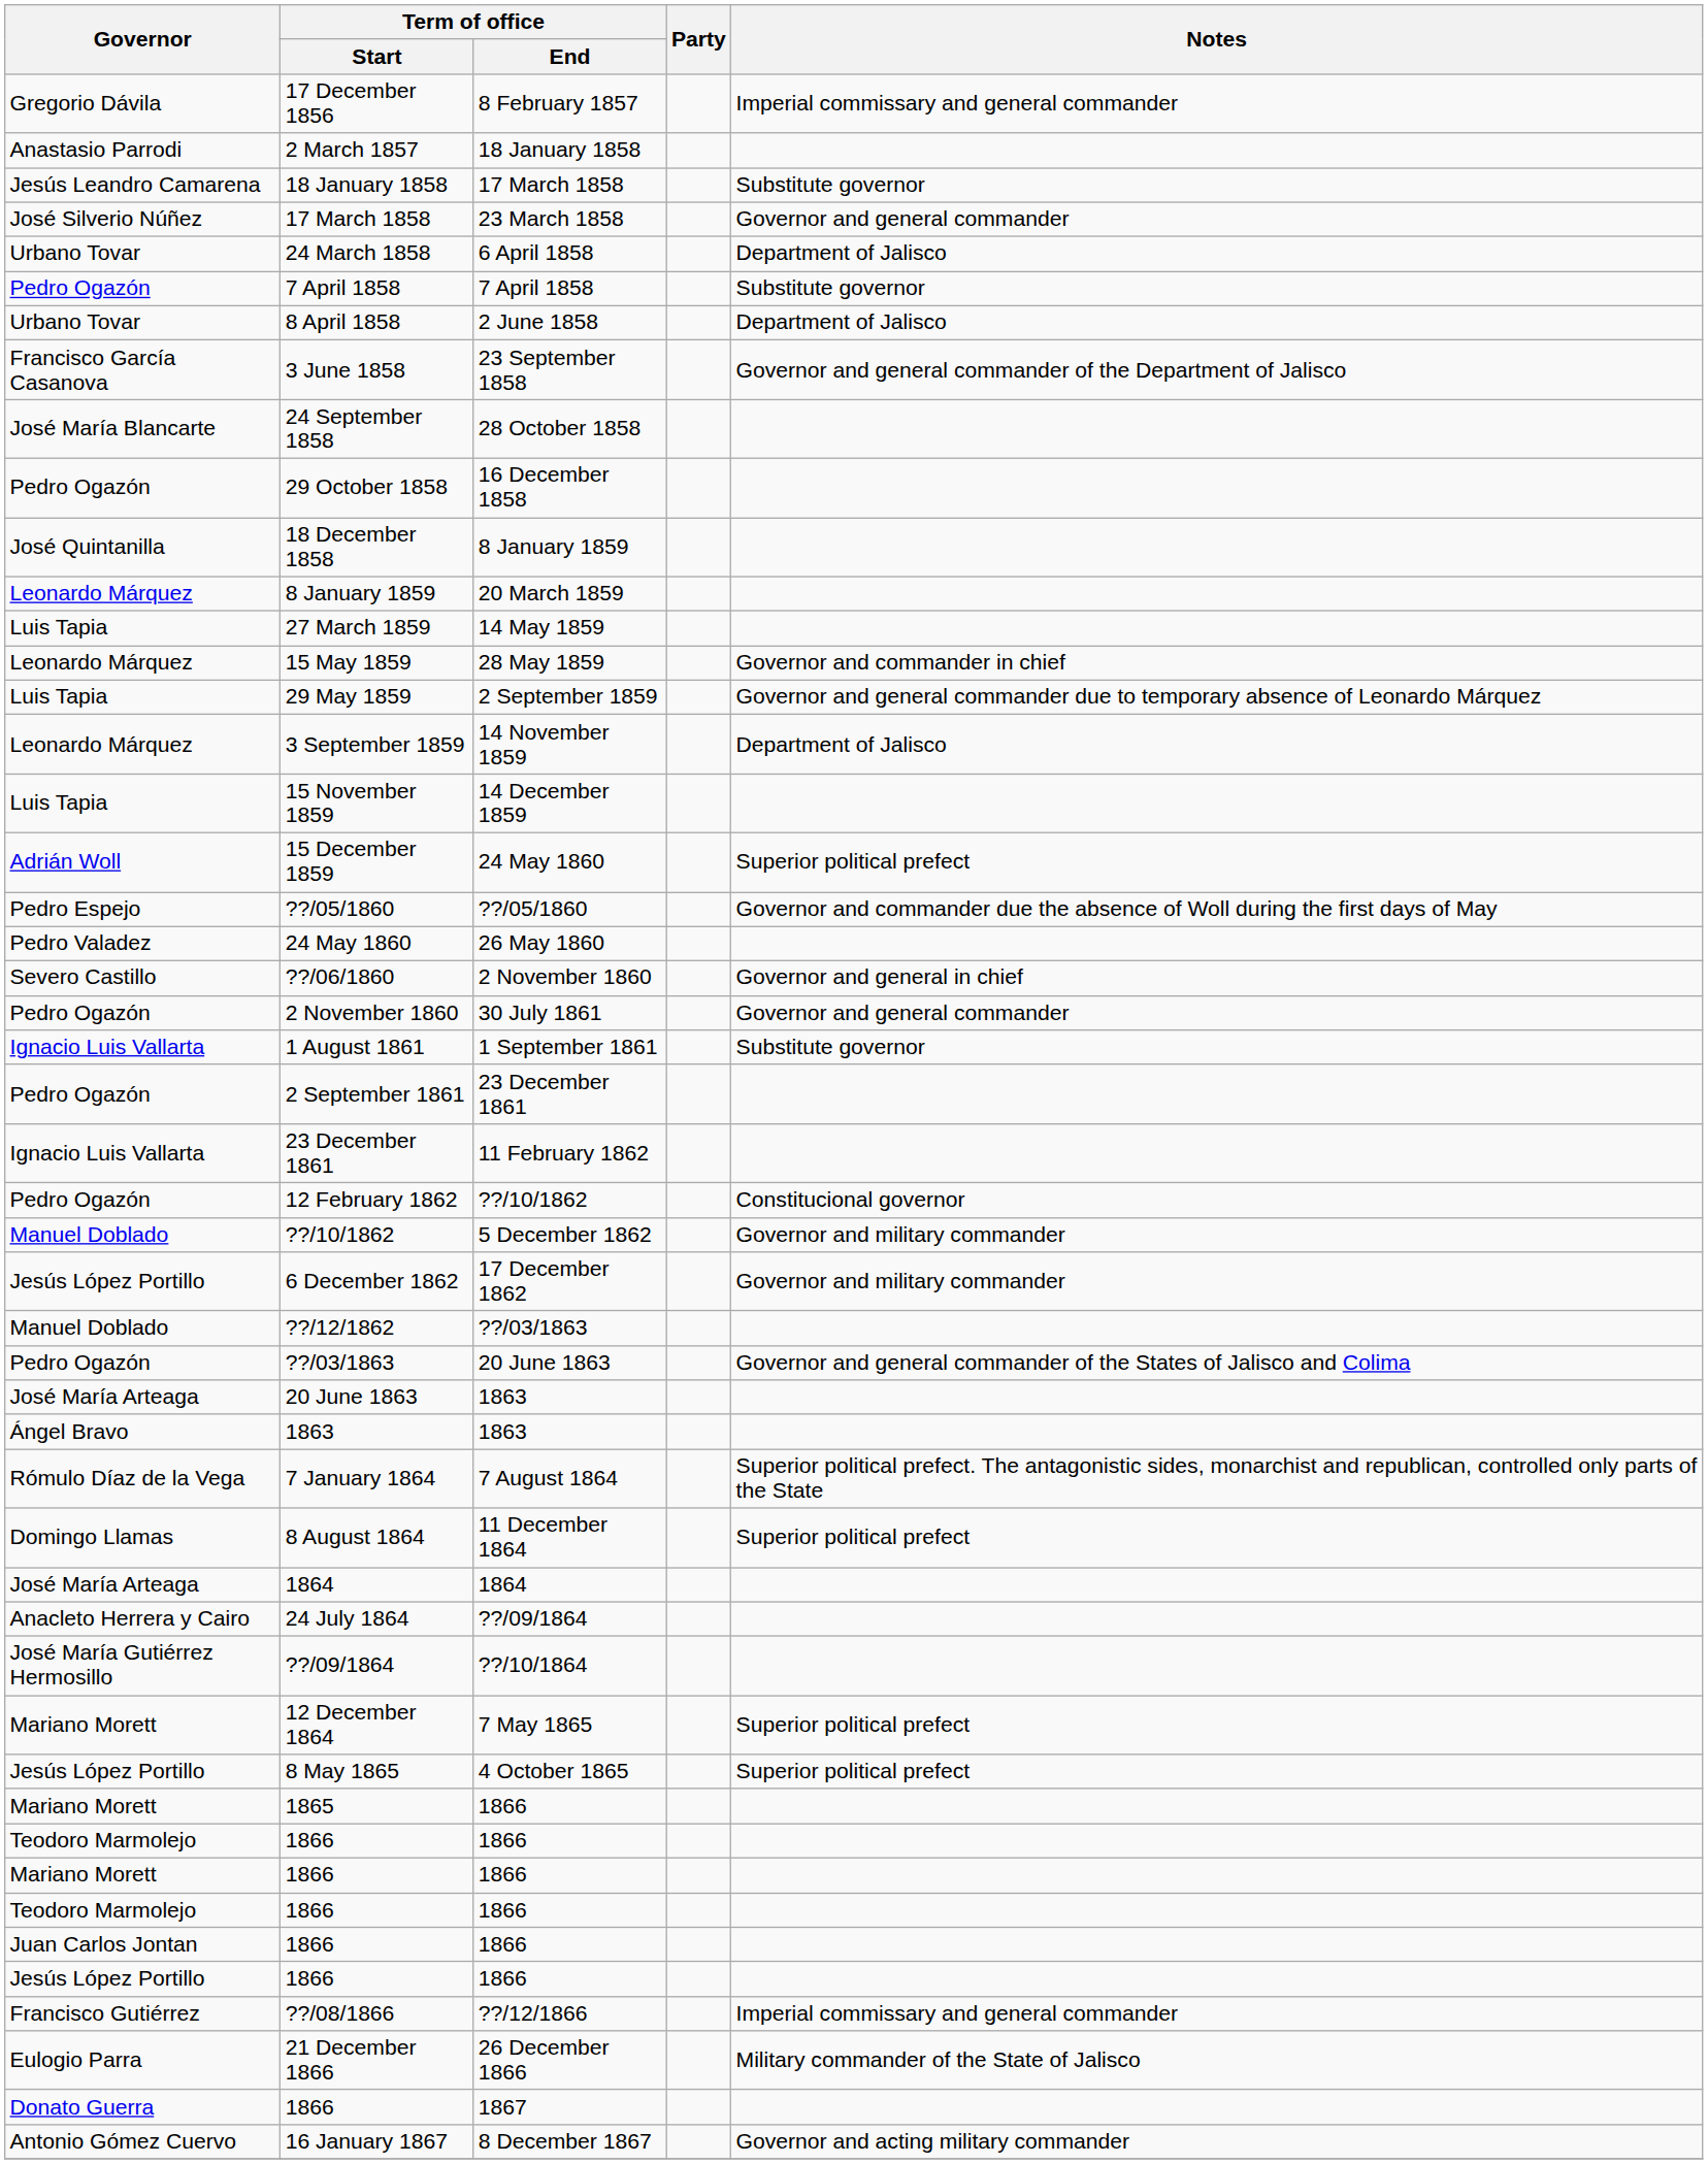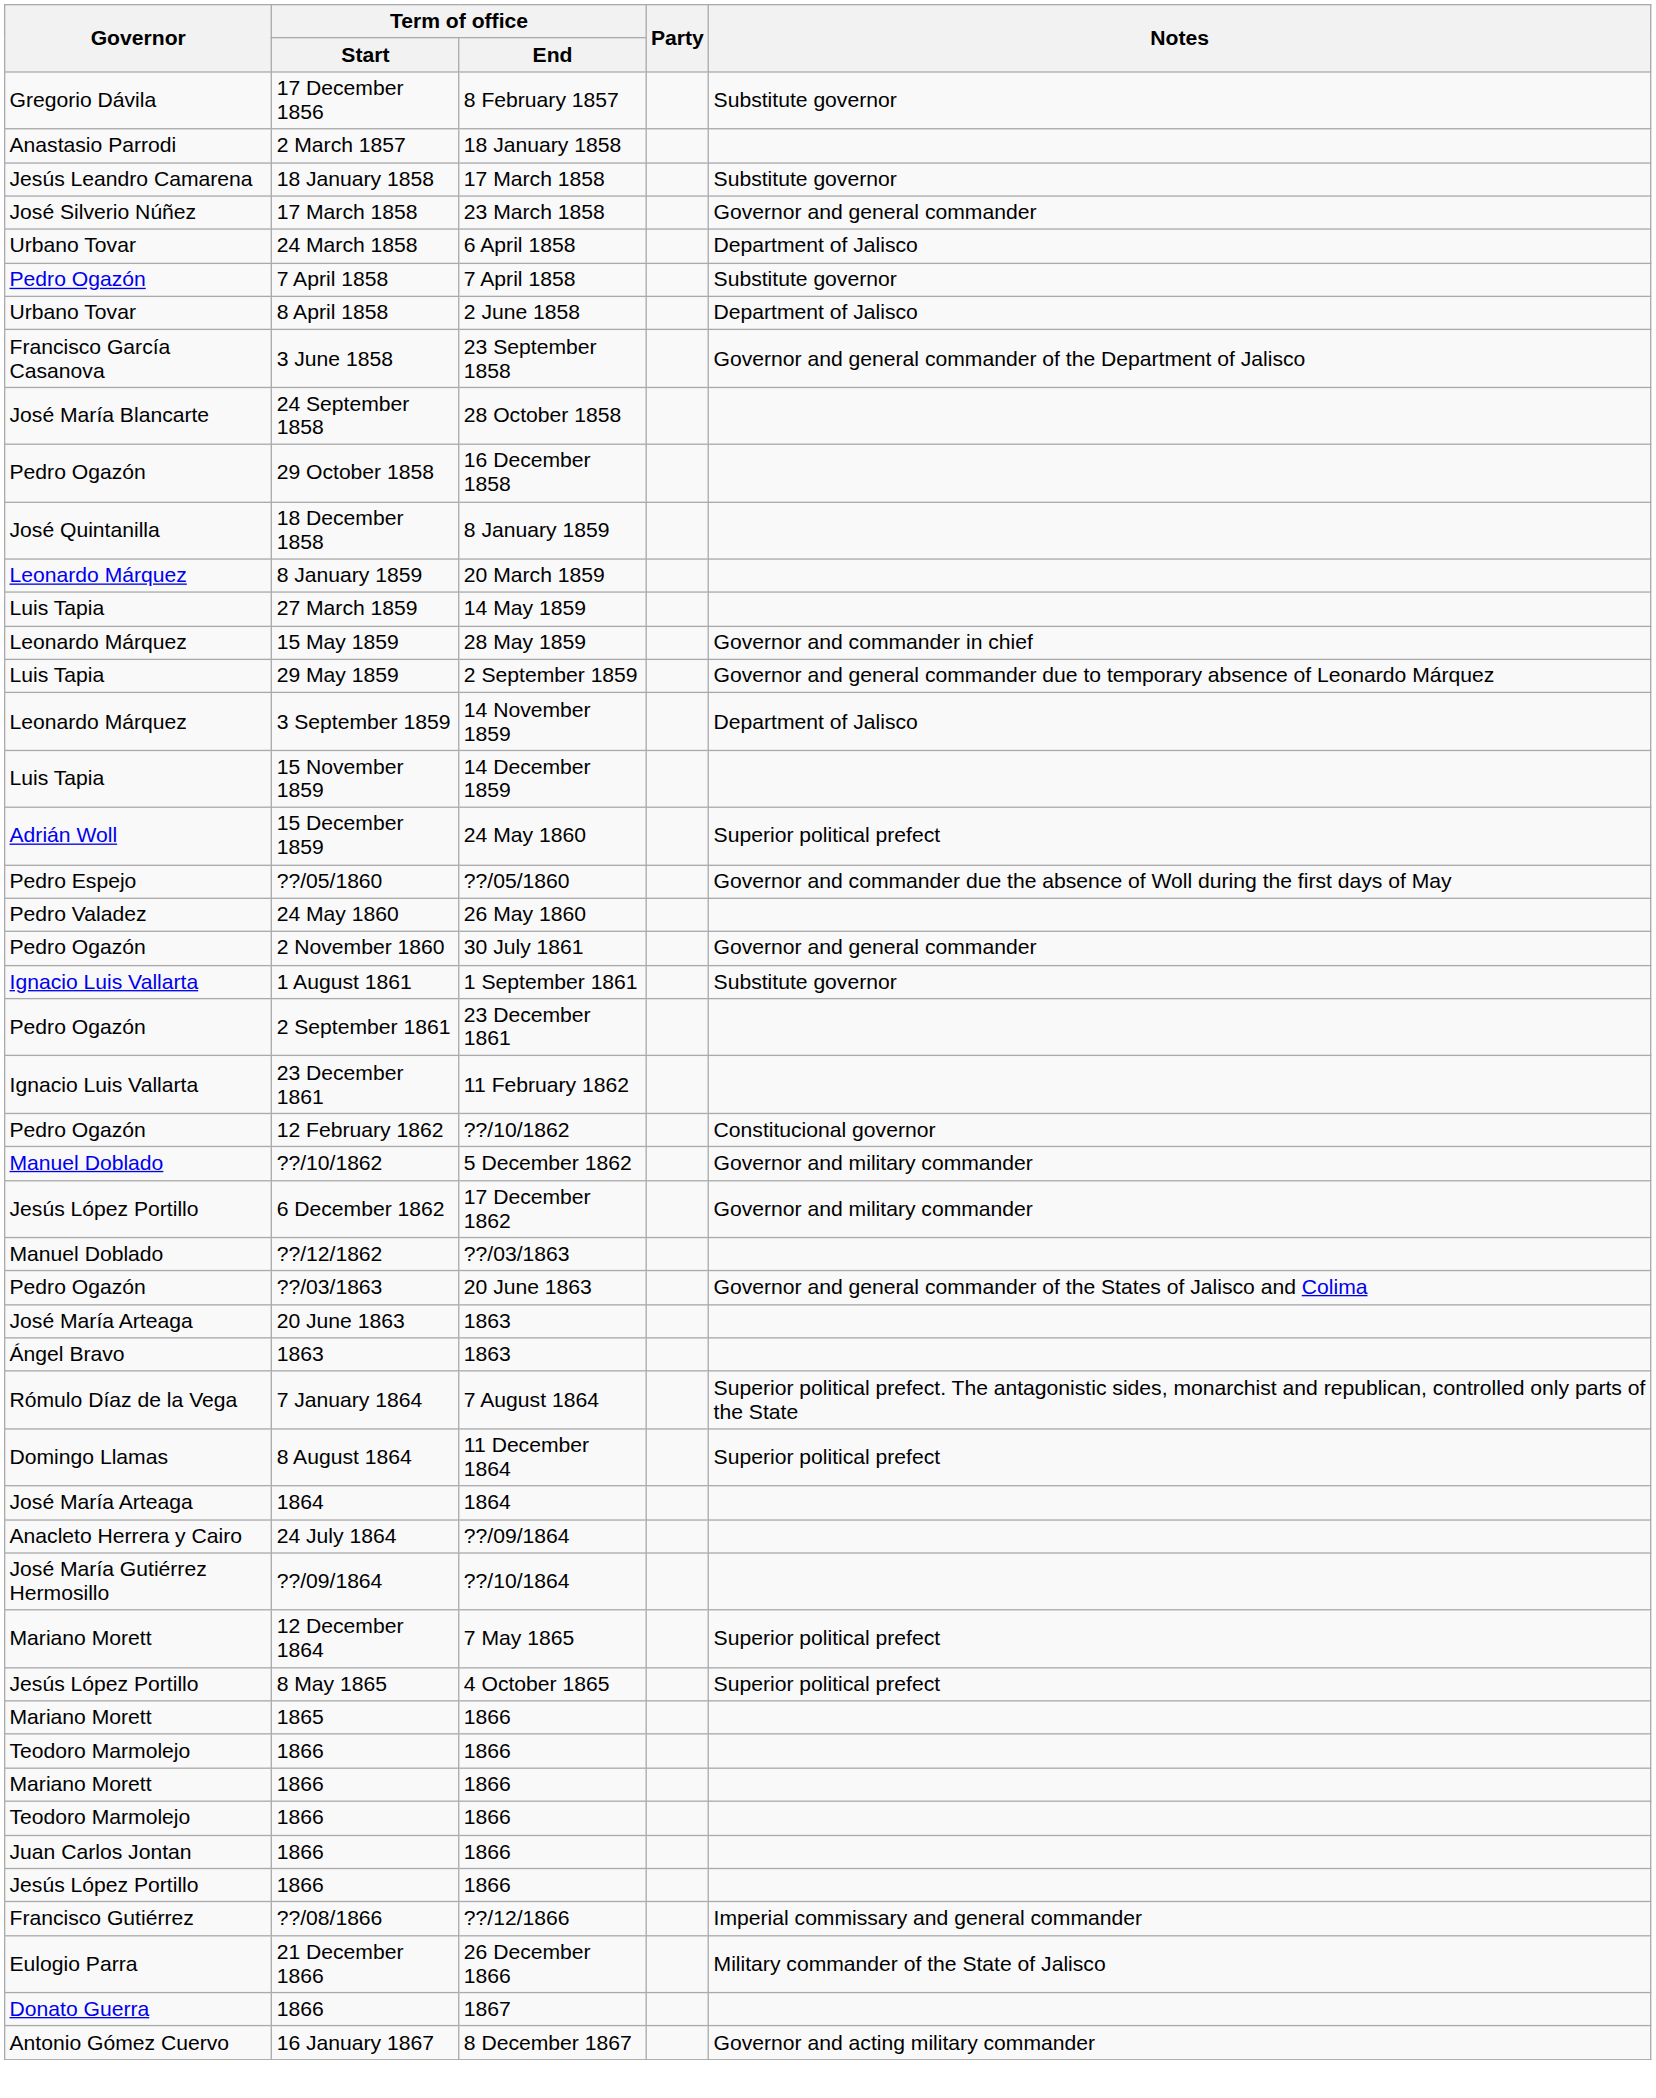17 December 1856 | Notes: Imperial commissary and general commander -> Substitute governor
- row: Severo Castillo | ??/06/1860 | 2 November 1860 | Governor and general in chief
